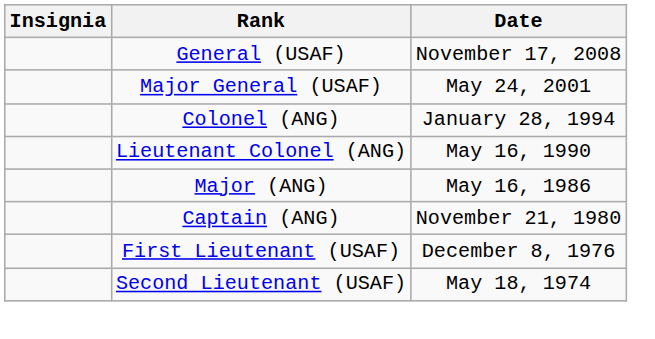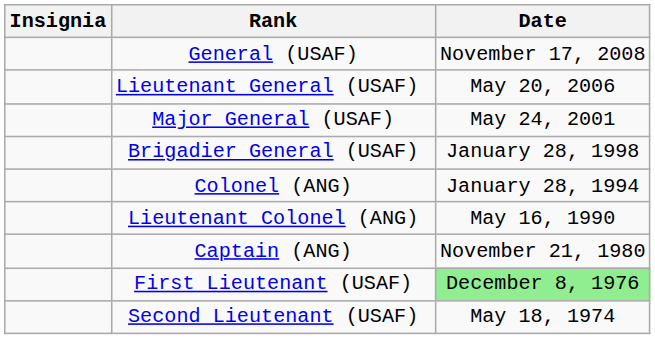+ row: Lieutenant General (USAF) | May 20, 2006
+ row: Brigadier General (USAF) | January 28, 1998
- row: Major (ANG) | May 16, 1986
First Lieutenant (USAF) | Date: no background -> lightgreen background
